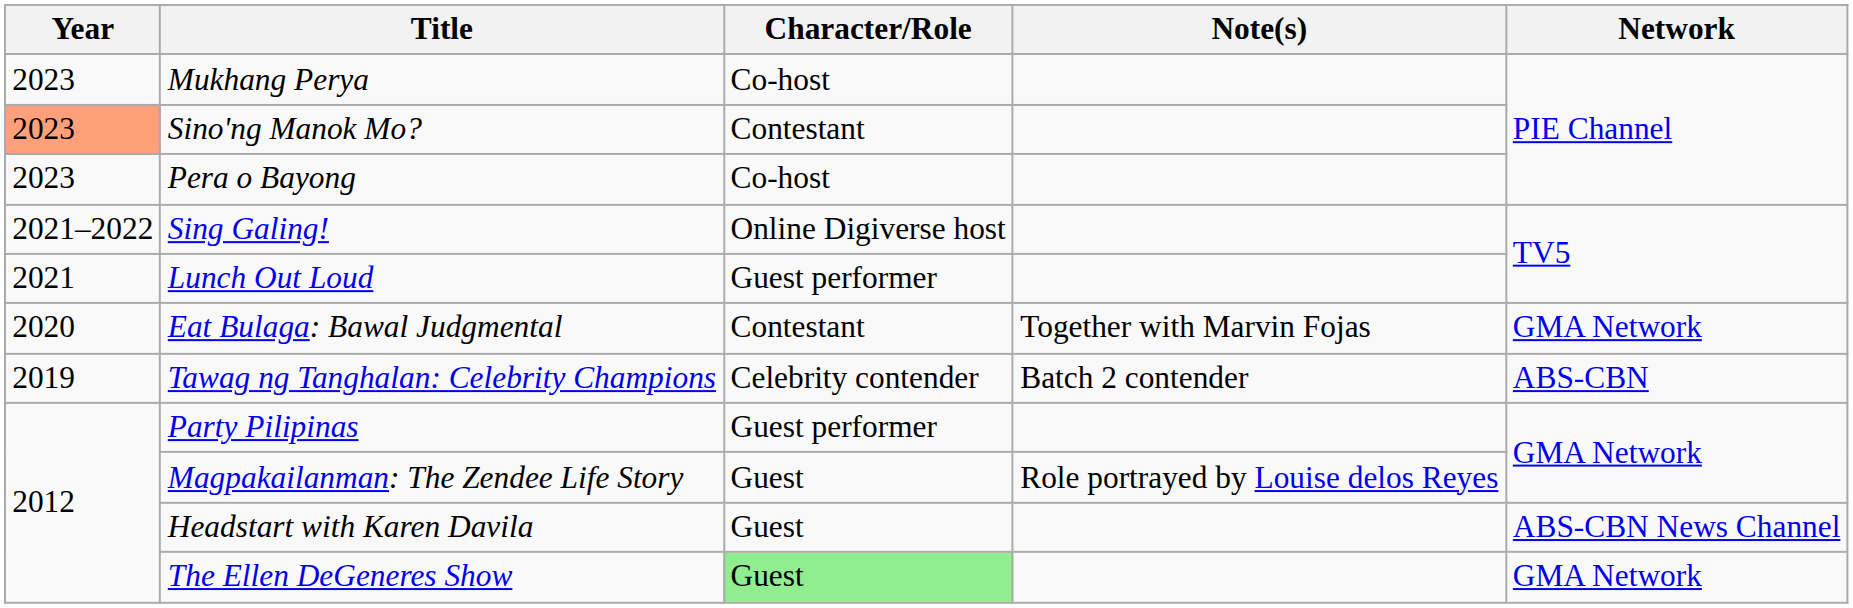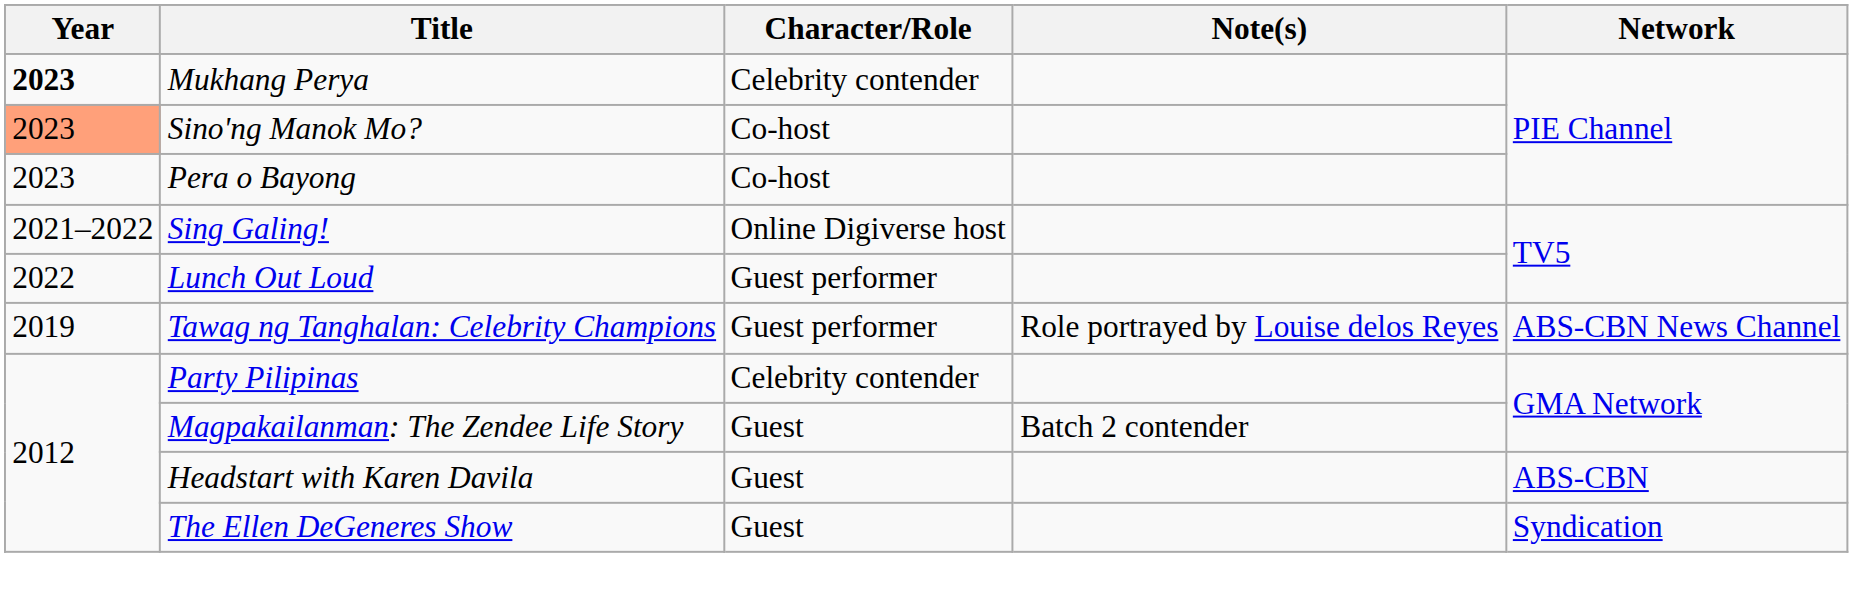Mukhang Perya | Year: normal -> bold
Mukhang Perya | Character/Role: Co-host -> Celebrity contender
Sino'ng Manok Mo? | Character/Role: Contestant -> Co-host
Lunch Out Loud | Year: 2021 -> 2022
- row: 2020 | Eat Bulaga: Bawal Judgmental | Contestant | Together with Marvin Fojas | GMA Network
Tawag ng Tanghalan: Celebrity Champions | Character/Role: Celebrity contender -> Guest performer
Tawag ng Tanghalan: Celebrity Champions | Note(s): Batch 2 contender -> Role portrayed by Louise delos Reyes
Tawag ng Tanghalan: Celebrity Champions | Network: ABS-CBN -> ABS-CBN News Channel
Party Pilipinas | Character/Role: Guest performer -> Celebrity contender
Magpakailanman: The Zendee Life Story | Note(s): Role portrayed by Louise delos Reyes -> Batch 2 contender
Headstart with Karen Davila | Network: ABS-CBN News Channel -> ABS-CBN
The Ellen DeGeneres Show | Character/Role: lightgreen background -> no background
The Ellen DeGeneres Show | Network: GMA Network -> Syndication
